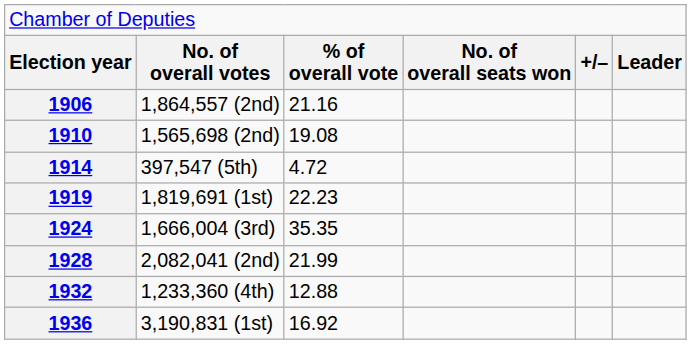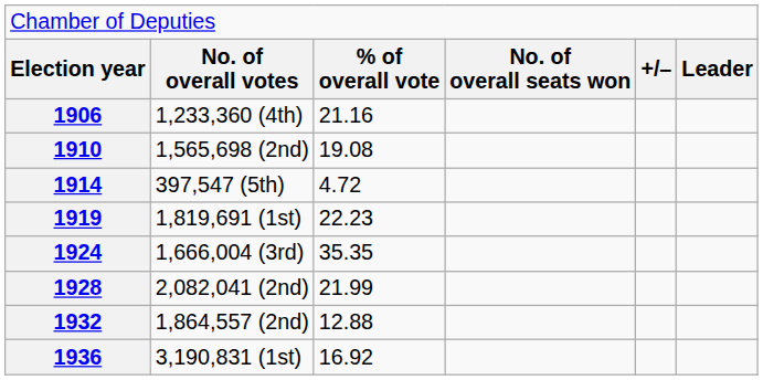1906 | column 2: 1,864,557 (2nd) -> 1,233,360 (4th)
1932 | column 2: 1,233,360 (4th) -> 1,864,557 (2nd)
